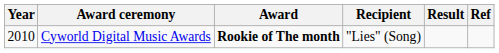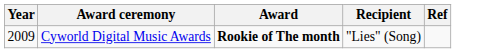- column: Result
Cyworld Digital Music Awards | Year: 2010 -> 2009
